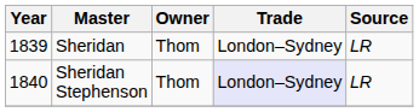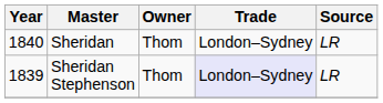Sheridan | Year: 1839 -> 1840
Sheridan Stephenson | Year: 1840 -> 1839
